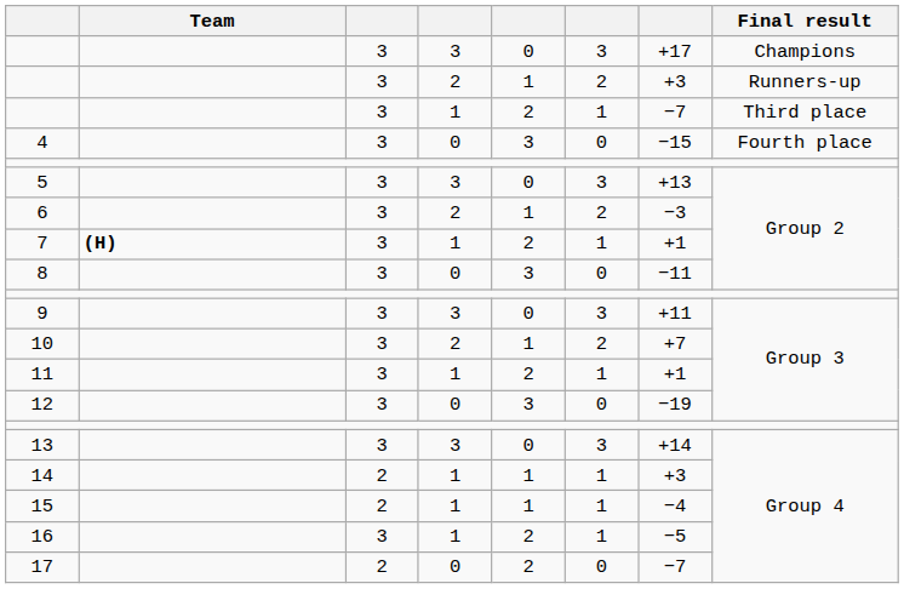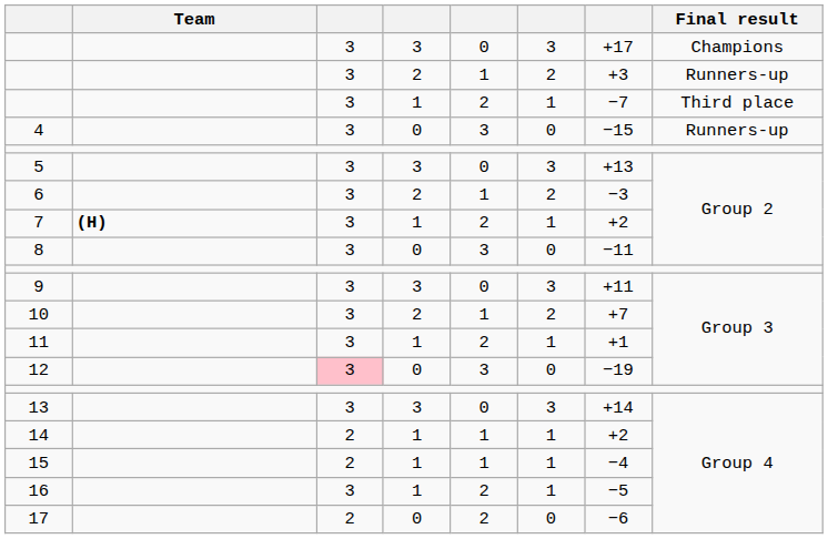4 | Final result: Fourth place -> Runners-up
7 | column 7: +1 -> +2
12 | column 3: no background -> pink background
14 | column 7: +3 -> +2
17 | column 7: −7 -> −6
